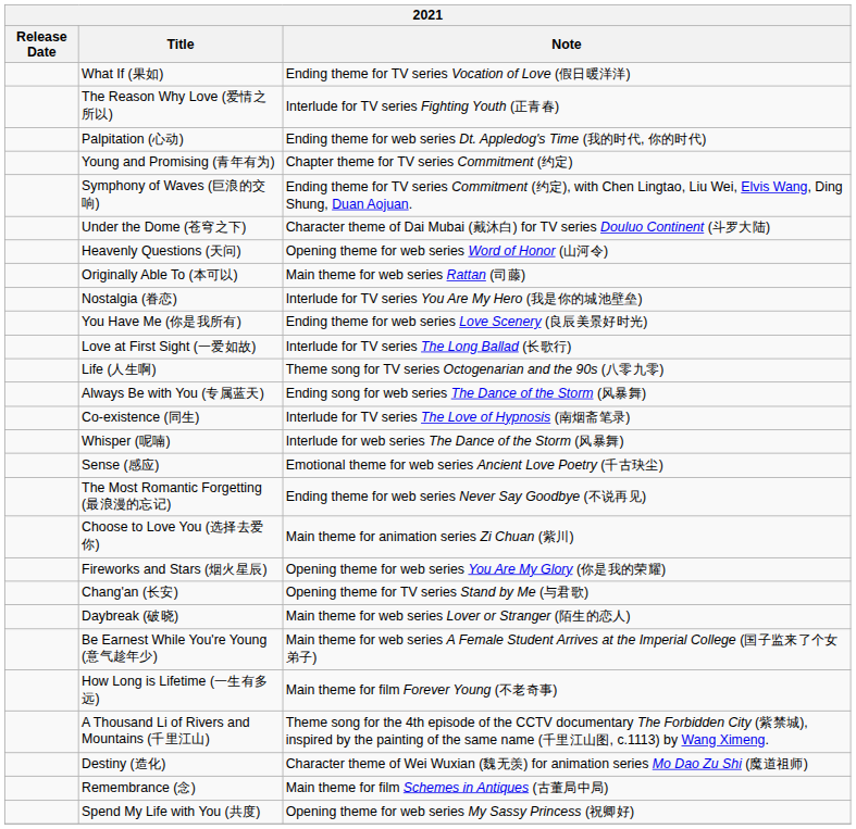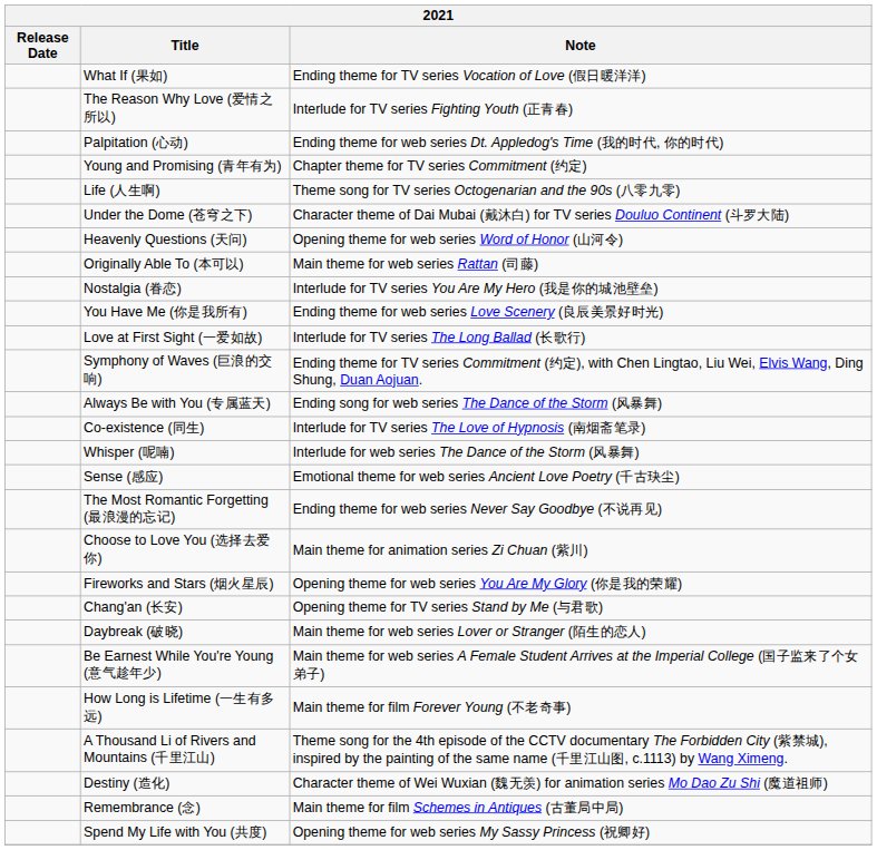rows swapped: Symphony of Waves (巨浪的交响) <-> Life (人生啊)
